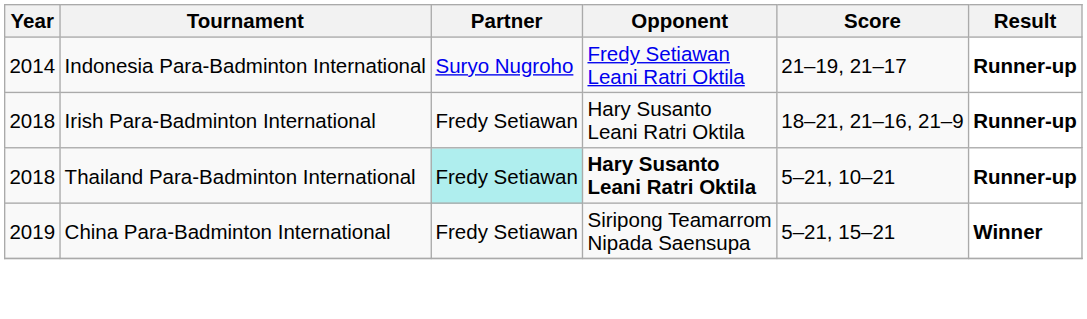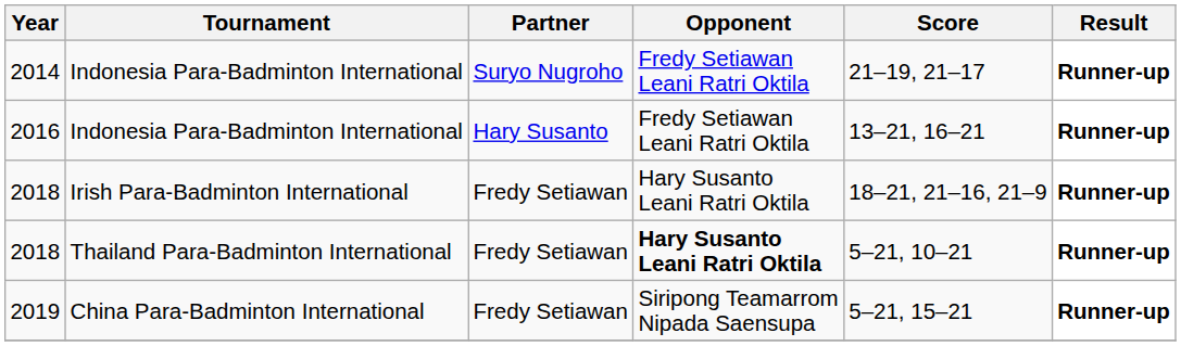+ row: 2016 | Indonesia Para-Badminton International | Hary Susanto | Fredy Setiawan Leani Ratri Oktila | 13–21, 16–21 | Runner-up
2018 / Thailand Para-Badminton International | Partner: paleturquoise background -> no background
2019 | Result: Winner -> Runner-up
